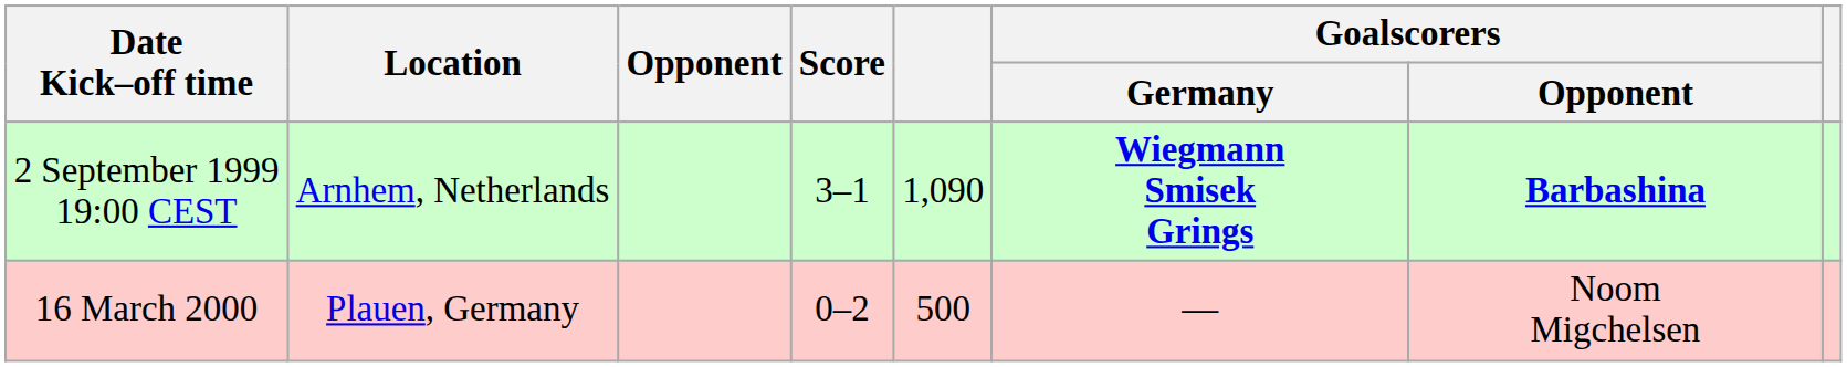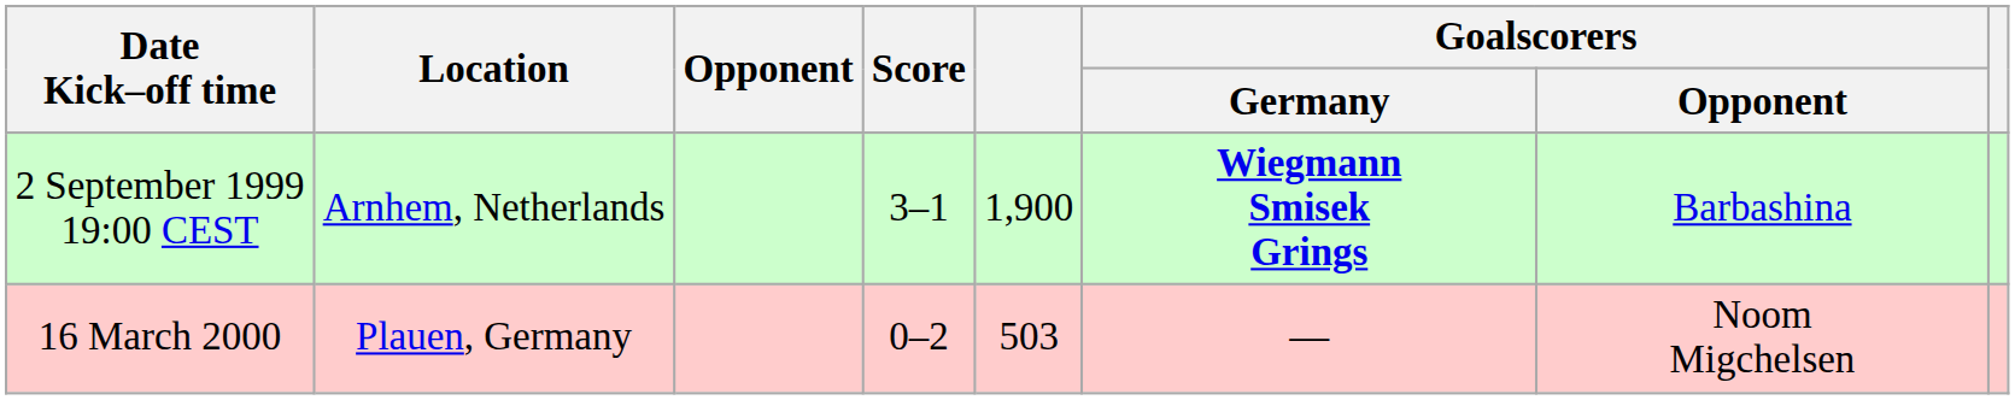2 September 1999 19:00 CEST | column 5: 1,090 -> 1,900
2 September 1999 19:00 CEST | Goalscorers / Opponent: bold -> normal
16 March 2000 | column 5: 500 -> 503
